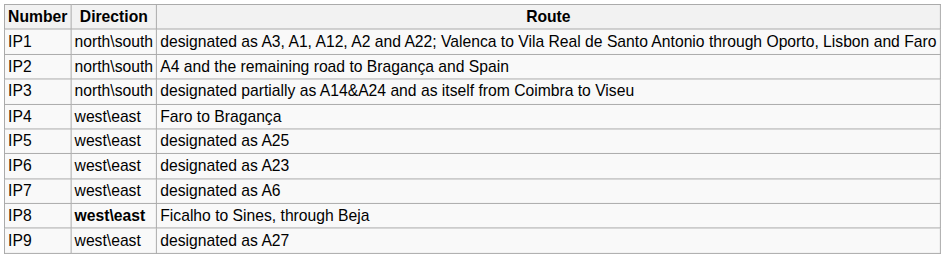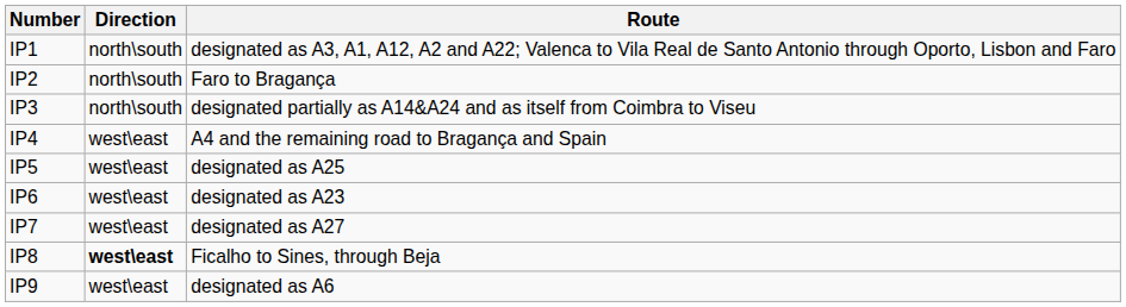IP2 | Route: A4 and the remaining road to Bragança and Spain -> Faro to Bragança
IP4 | Route: Faro to Bragança -> A4 and the remaining road to Bragança and Spain
IP7 | Route: designated as A6 -> designated as A27
IP9 | Route: designated as A27 -> designated as A6
